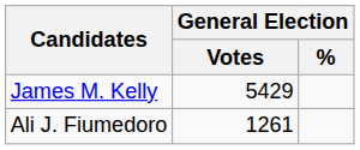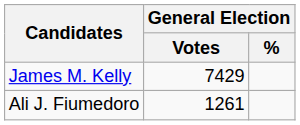James M. Kelly | General Election / Votes: 5429 -> 7429
